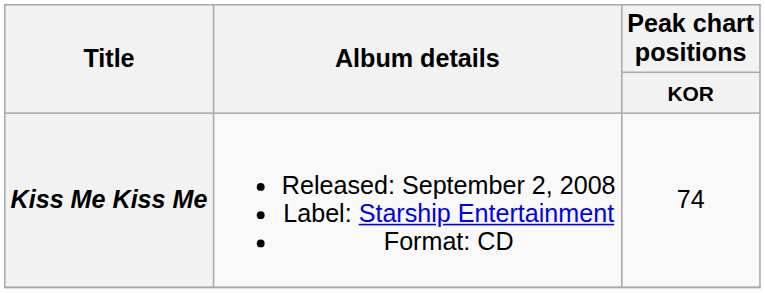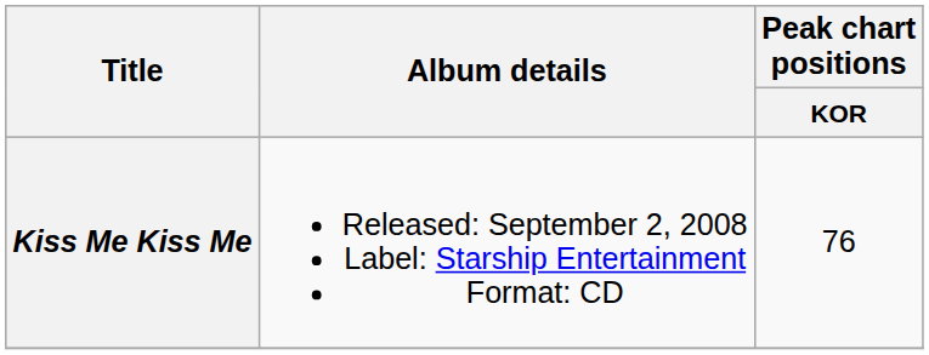Kiss Me Kiss Me | Peak chart positions / KOR: 74 -> 76
